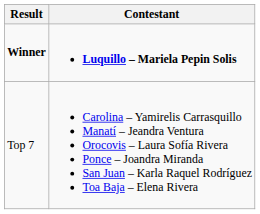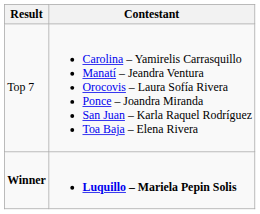rows swapped: Winner <-> Top 7
